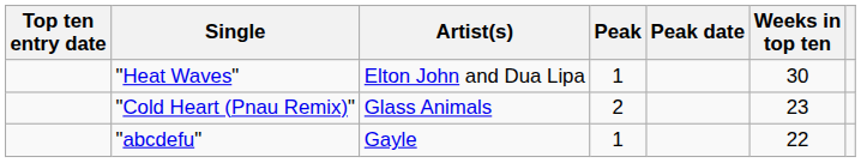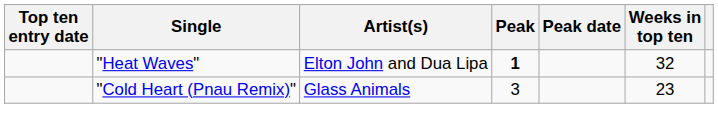"Heat Waves" | Peak: normal -> bold
"Heat Waves" | Weeks in top ten: 30 -> 32
"Cold Heart (Pnau Remix)" | Peak: 2 -> 3
- row: "abcdefu" | Gayle | 1 | 22
